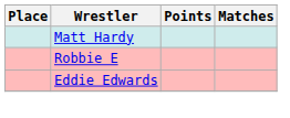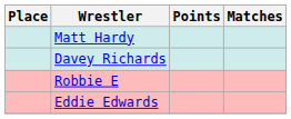+ row: Davey Richards
